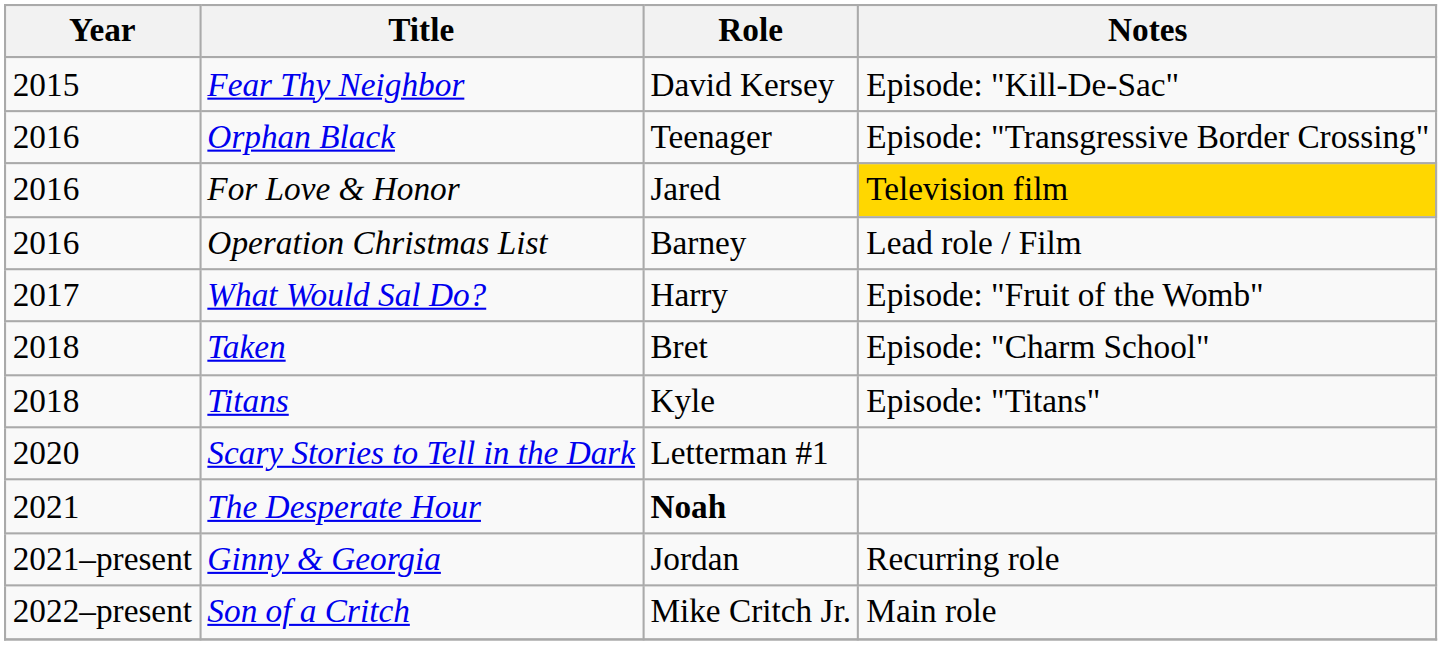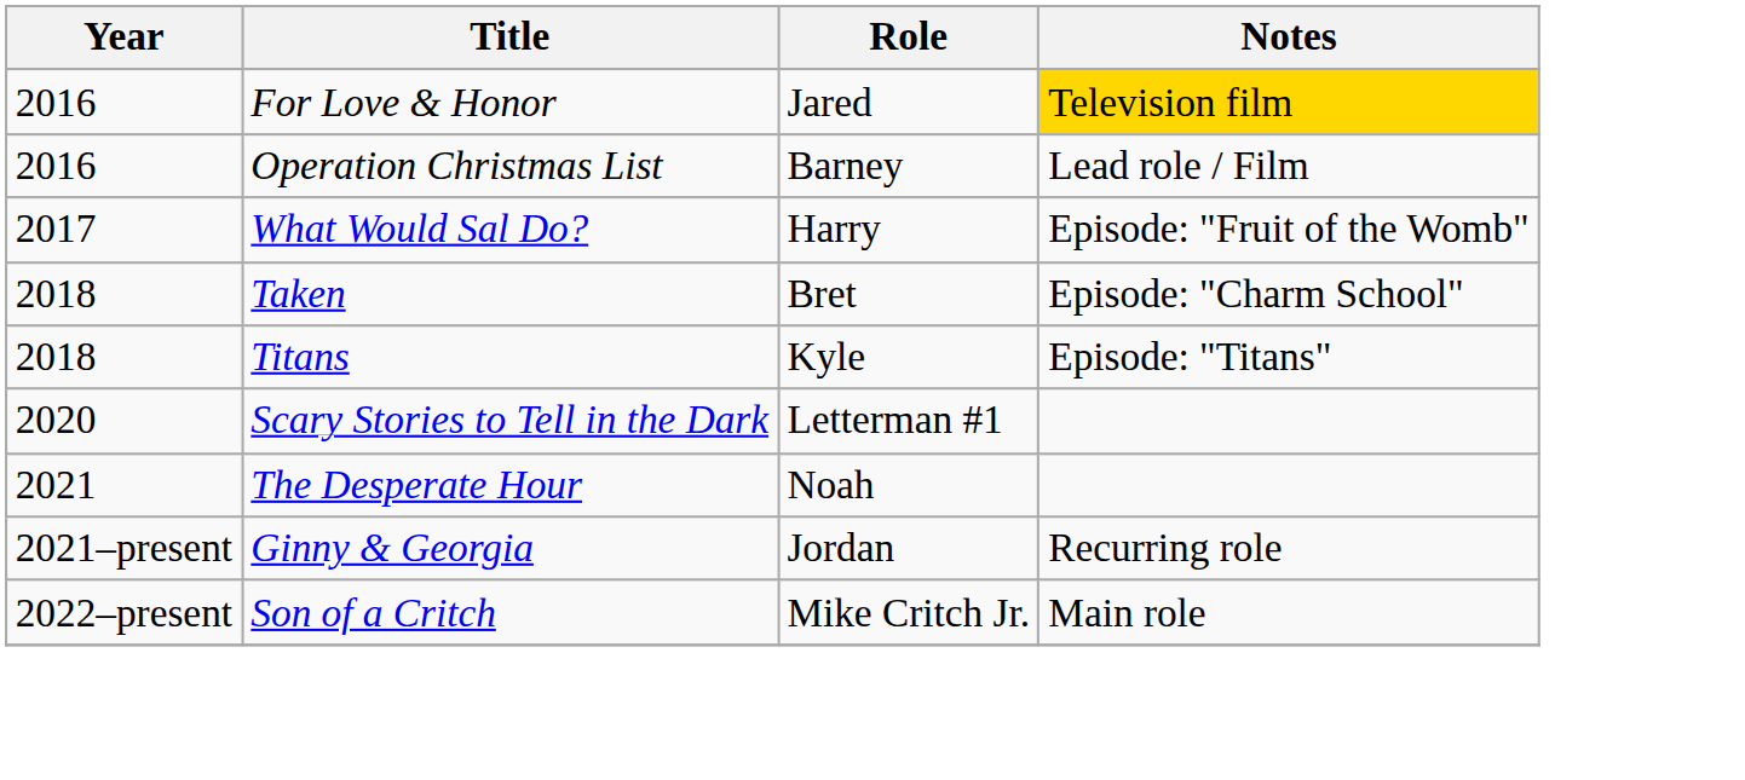- row: 2015 | Fear Thy Neighbor | David Kersey | Episode: "Kill-De-Sac"
- row: 2016 | Orphan Black | Teenager | Episode: "Transgressive Border Crossing"
The Desperate Hour | Role: bold -> normal
